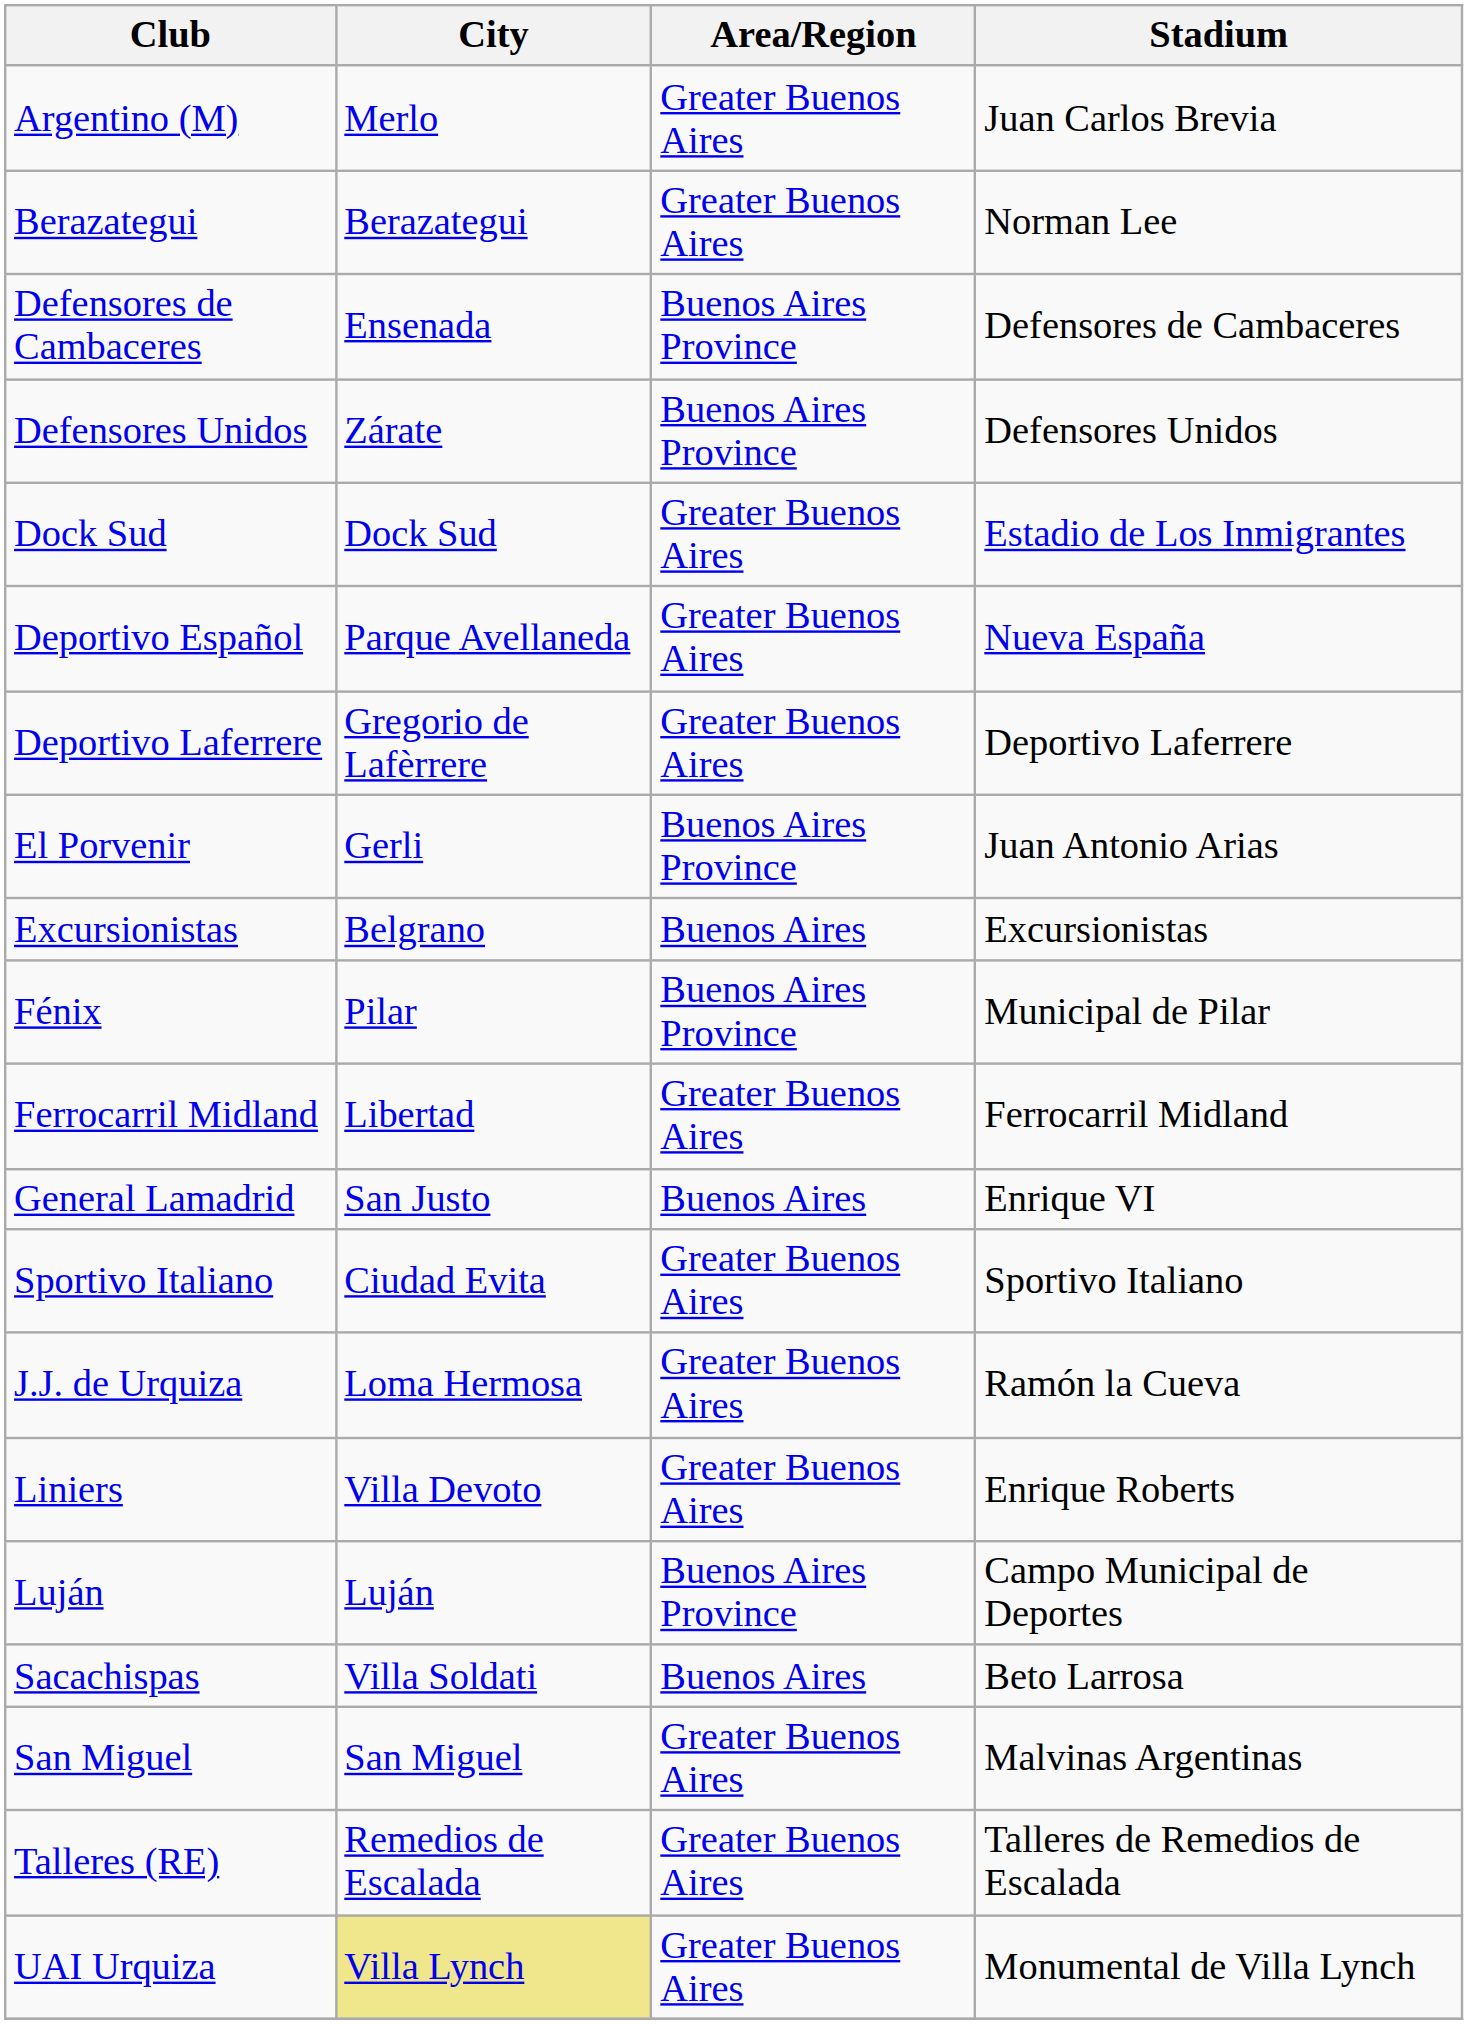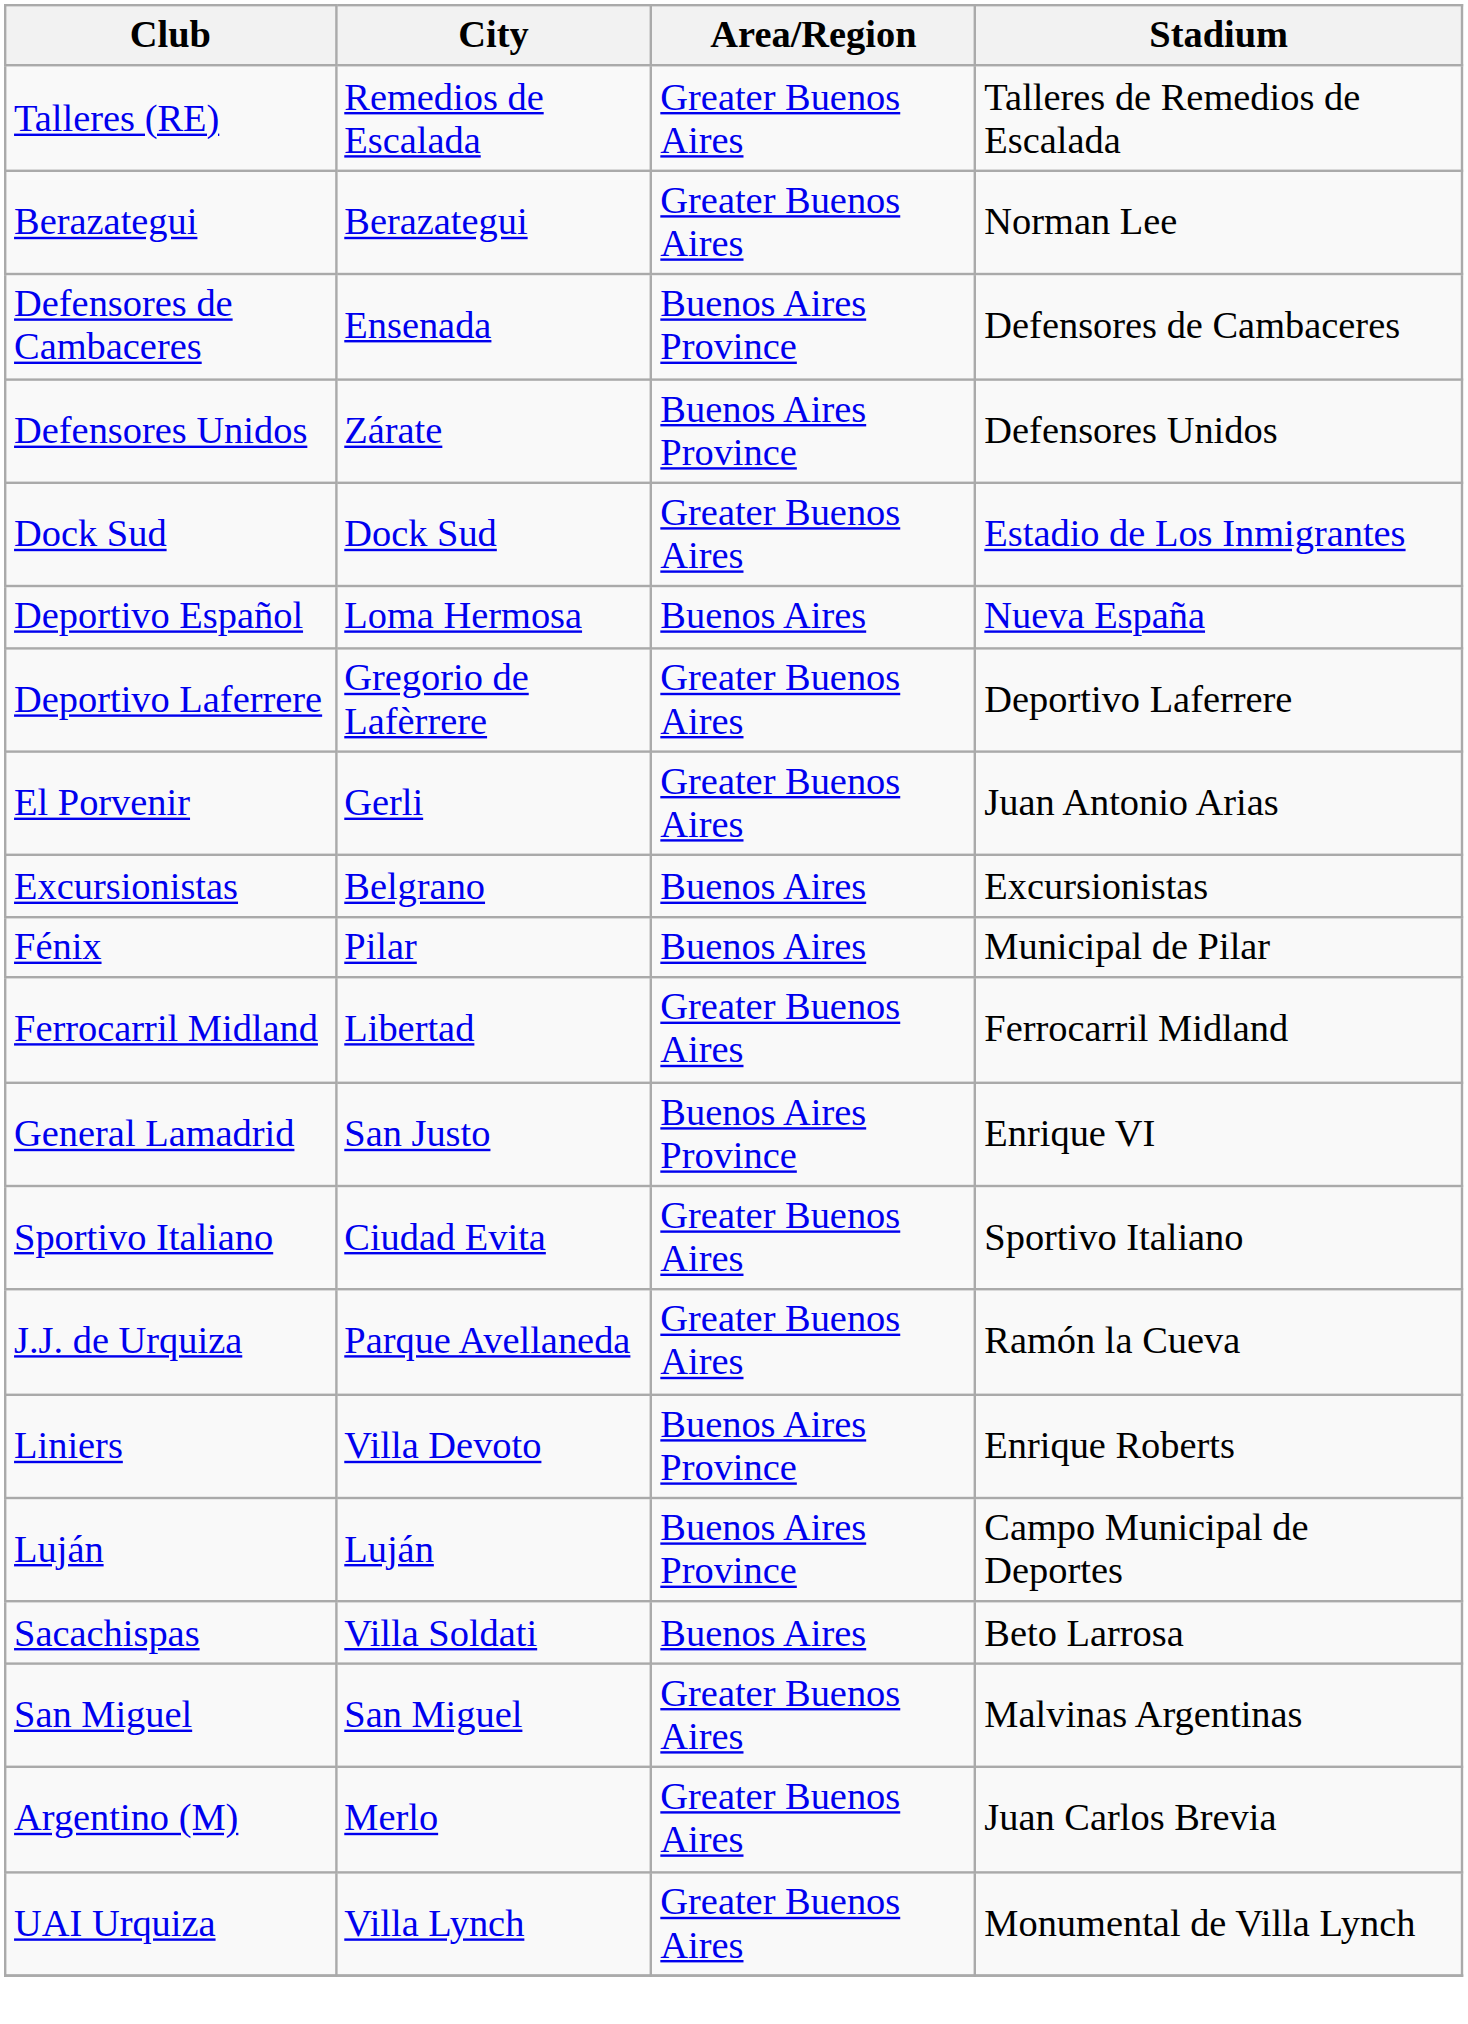rows swapped: Argentino (M) <-> Talleres (RE)
Deportivo Español | City: Parque Avellaneda -> Loma Hermosa
Deportivo Español | Area/Region: Greater Buenos Aires -> Buenos Aires
El Porvenir | Area/Region: Buenos Aires Province -> Greater Buenos Aires
Fénix | Area/Region: Buenos Aires Province -> Buenos Aires
General Lamadrid | Area/Region: Buenos Aires -> Buenos Aires Province
J.J. de Urquiza | City: Loma Hermosa -> Parque Avellaneda
Liniers | Area/Region: Greater Buenos Aires -> Buenos Aires Province
UAI Urquiza | City: khaki background -> no background
